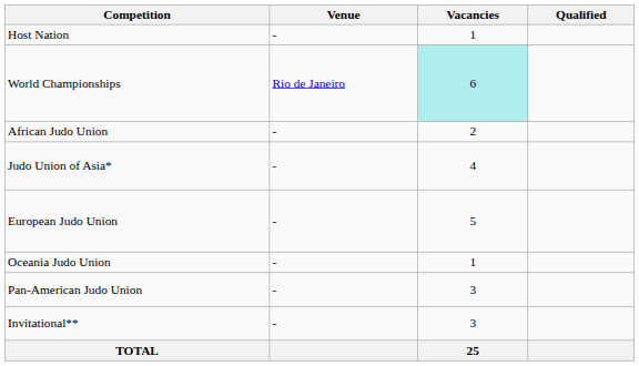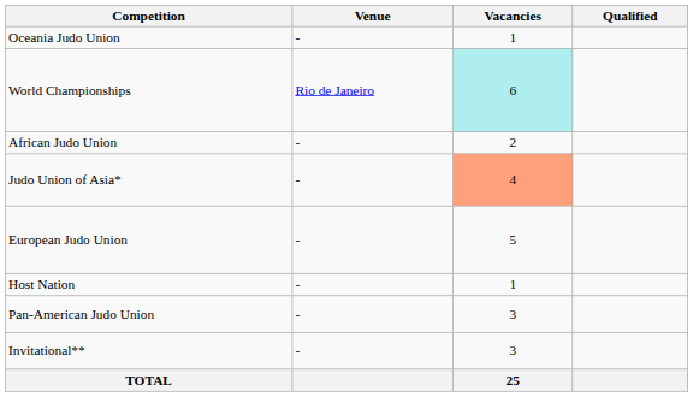rows swapped: Host Nation <-> Oceania Judo Union
Judo Union of Asia* | Vacancies: no background -> lightsalmon background
